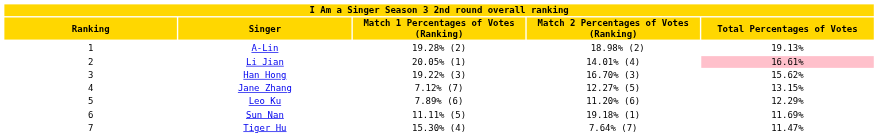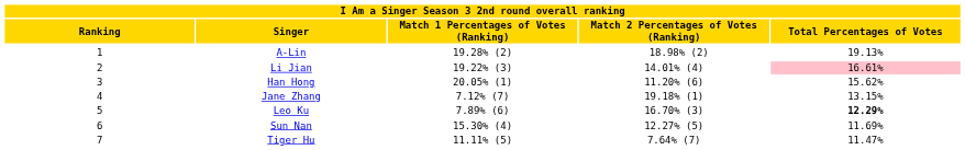Li Jian | column 3: 20.05% (1) -> 19.22% (3)
Han Hong | column 3: 19.22% (3) -> 20.05% (1)
Han Hong | column 4: 16.70% (3) -> 11.20% (6)
Jane Zhang | column 4: 12.27% (5) -> 19.18% (1)
Leo Ku | column 4: 11.20% (6) -> 16.70% (3)
Leo Ku | column 5: normal -> bold
Sun Nan | column 3: 11.11% (5) -> 15.30% (4)
Sun Nan | column 4: 19.18% (1) -> 12.27% (5)
Tiger Hu | column 3: 15.30% (4) -> 11.11% (5)
